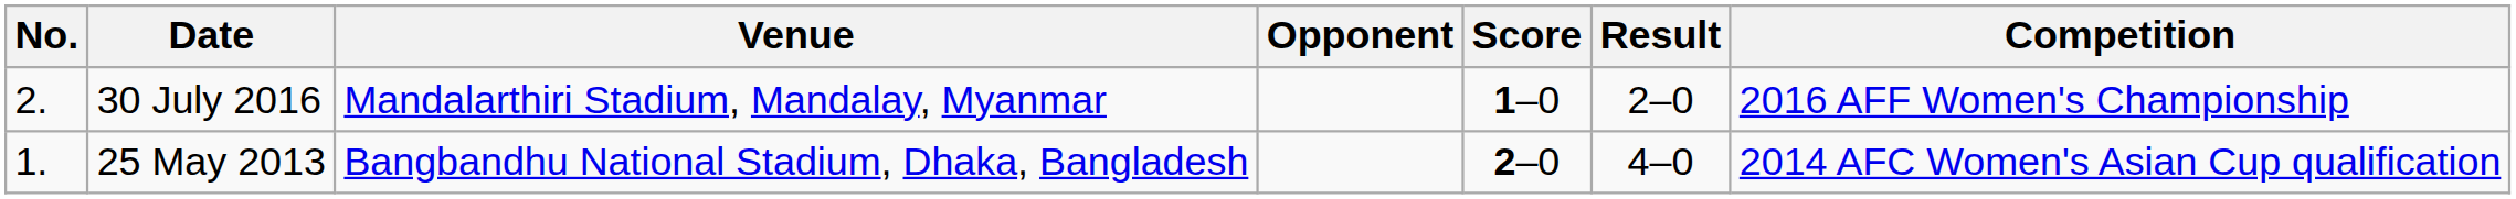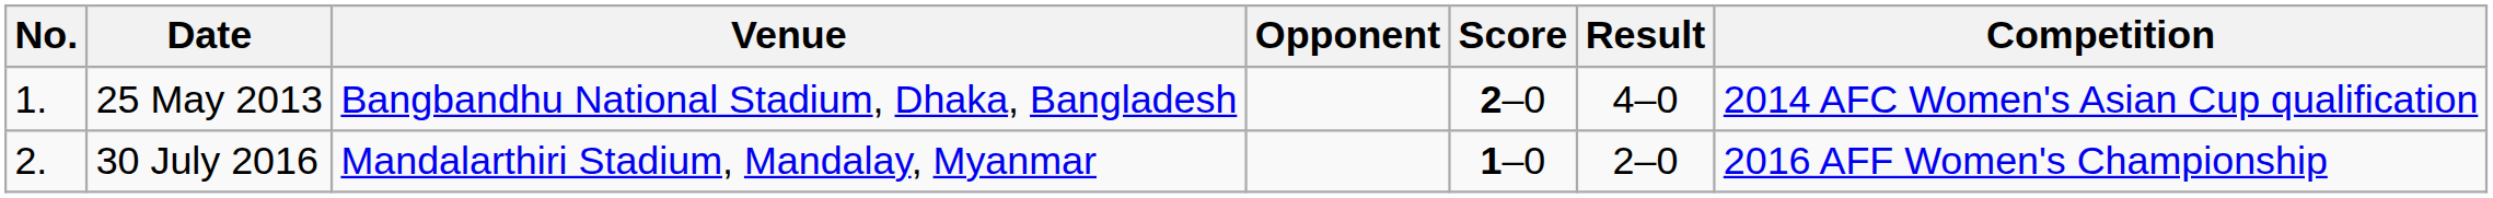rows swapped: 25 May 2013 <-> 30 July 2016
